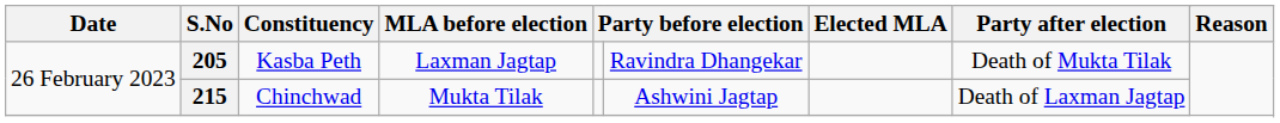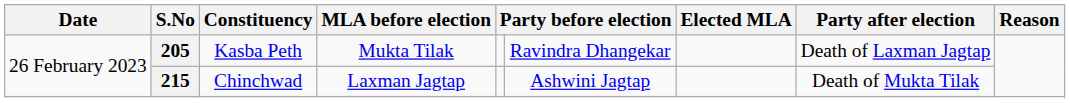205 | MLA before election: Laxman Jagtap -> Mukta Tilak
205 | column 8: Death of Mukta Tilak -> Death of Laxman Jagtap
215 | MLA before election: Mukta Tilak -> Laxman Jagtap
215 | column 8: Death of Laxman Jagtap -> Death of Mukta Tilak
